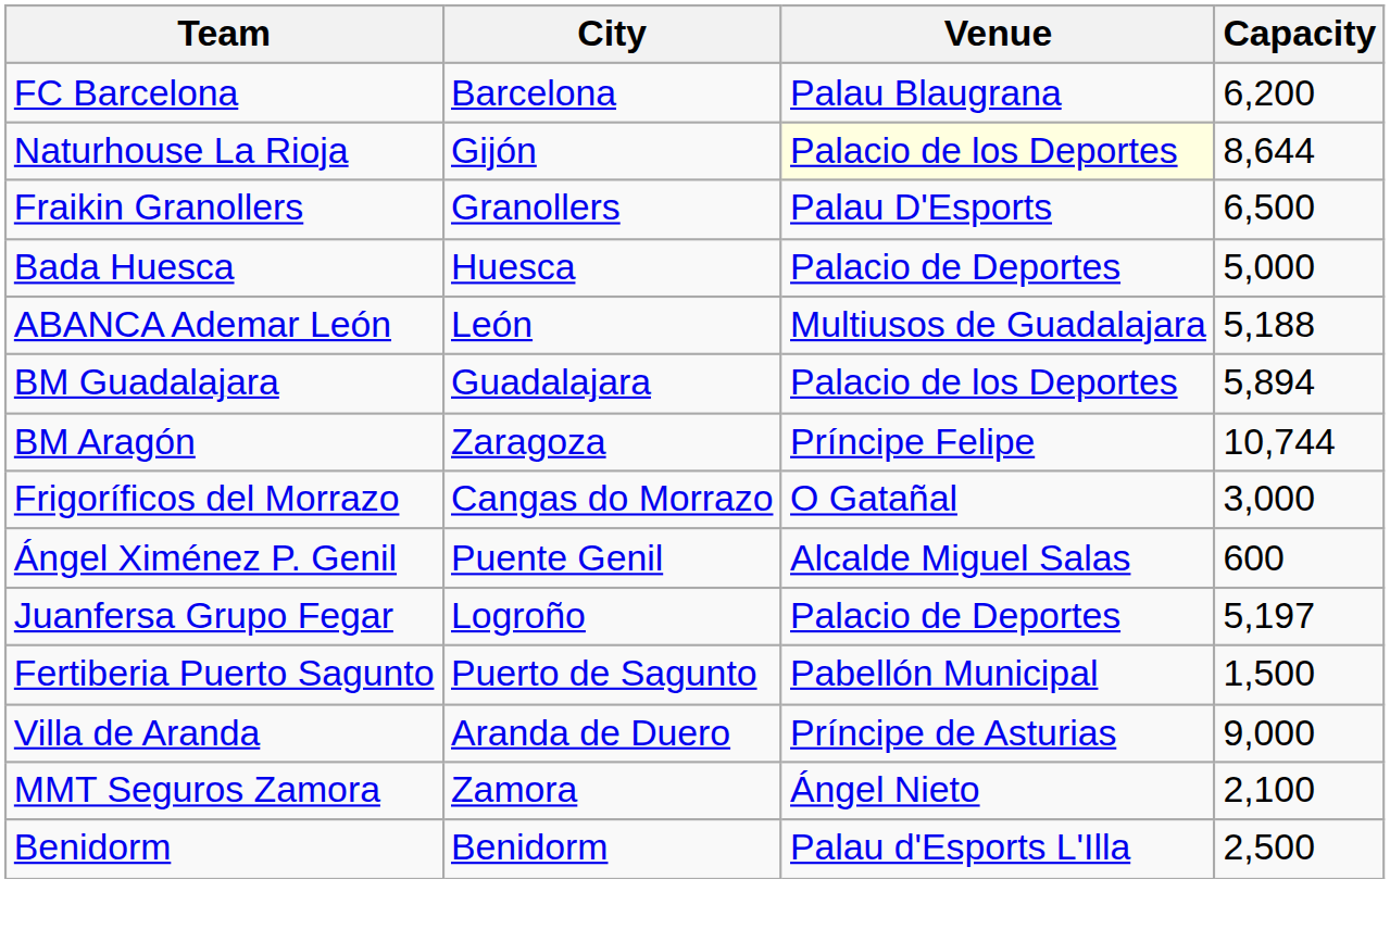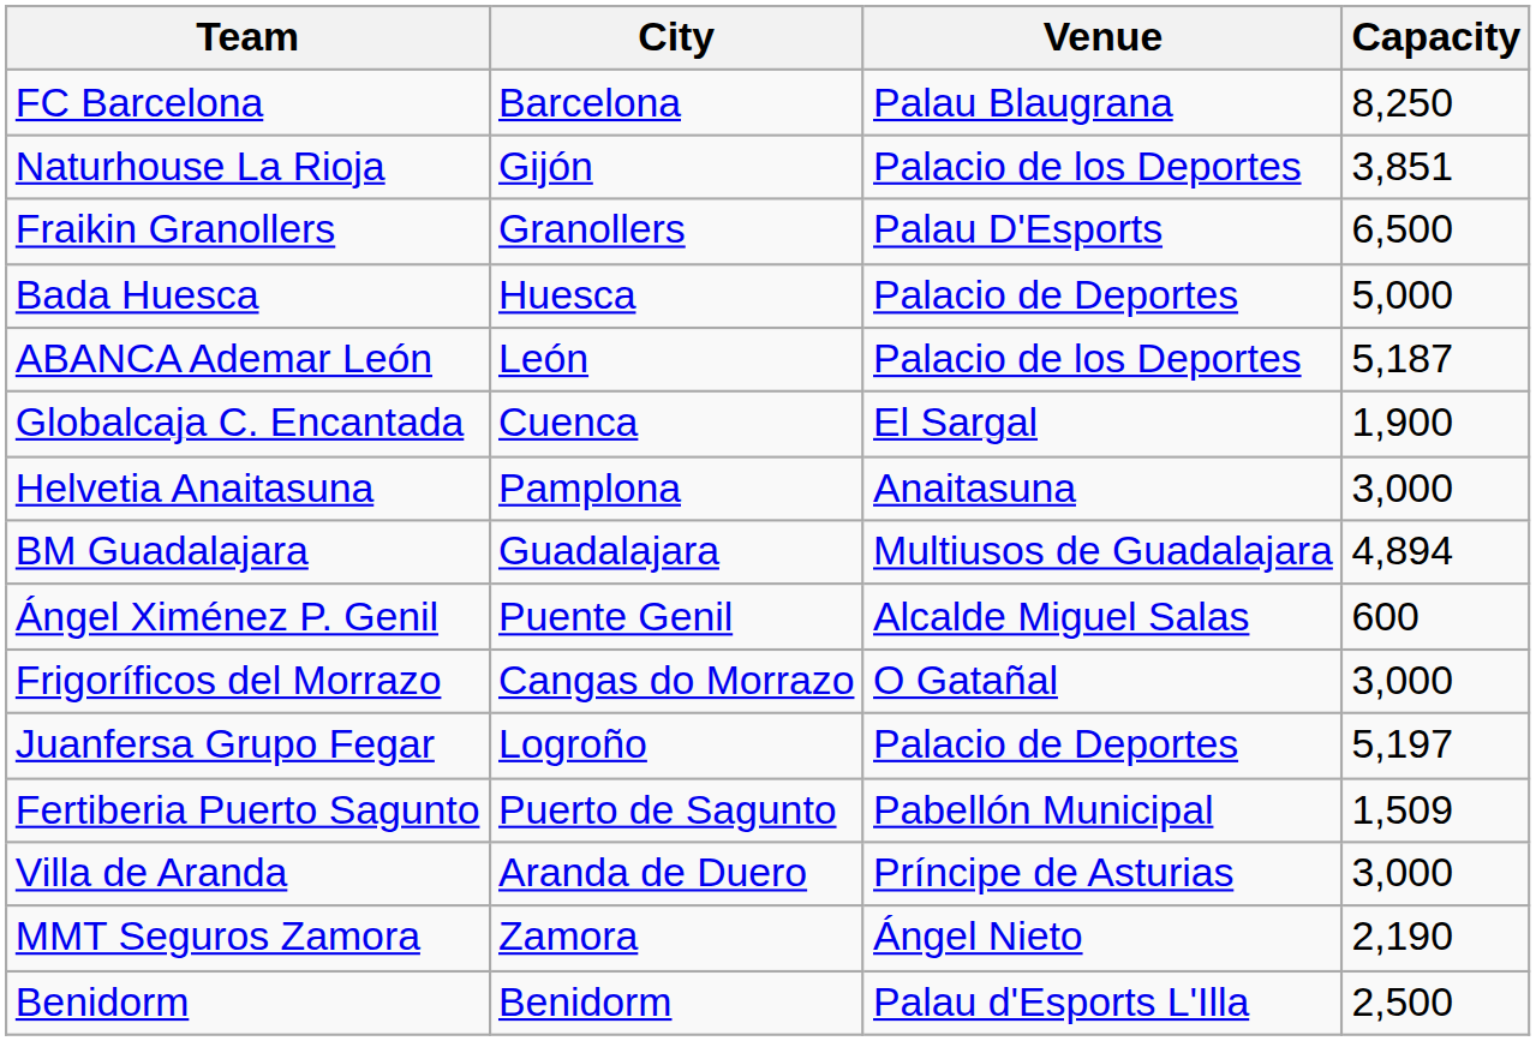FC Barcelona | Capacity: 6,200 -> 8,250
Naturhouse La Rioja | Venue: lightyellow background -> no background
Naturhouse La Rioja | Capacity: 8,644 -> 3,851
ABANCA Ademar León | Venue: Multiusos de Guadalajara -> Palacio de los Deportes
ABANCA Ademar León | Capacity: 5,188 -> 5,187
+ row: Globalcaja C. Encantada | Cuenca | El Sargal | 1,900
+ row: Helvetia Anaitasuna | Pamplona | Anaitasuna | 3,000
BM Guadalajara | Venue: Palacio de los Deportes -> Multiusos de Guadalajara
BM Guadalajara | Capacity: 5,894 -> 4,894
- row: BM Aragón | Zaragoza | Príncipe Felipe | 10,744
rows swapped: Frigoríficos del Morrazo <-> Ángel Ximénez P. Genil
Fertiberia Puerto Sagunto | Capacity: 1,500 -> 1,509
Villa de Aranda | Capacity: 9,000 -> 3,000
MMT Seguros Zamora | Capacity: 2,100 -> 2,190
